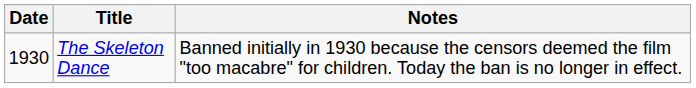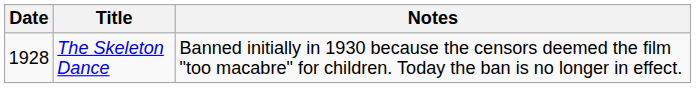The Skeleton Dance | Date: 1930 -> 1928
